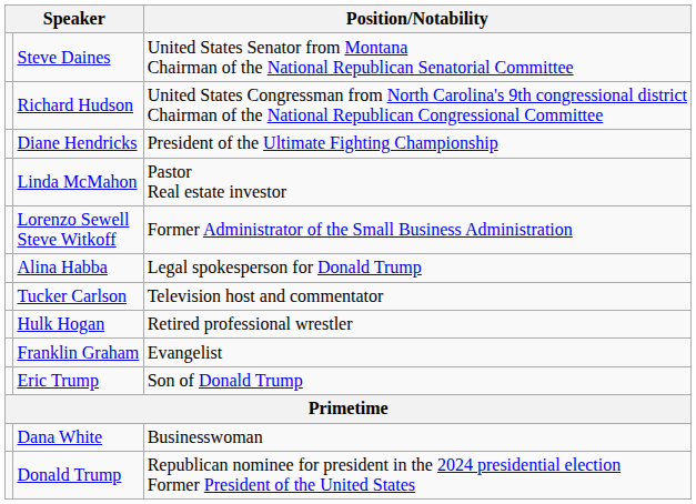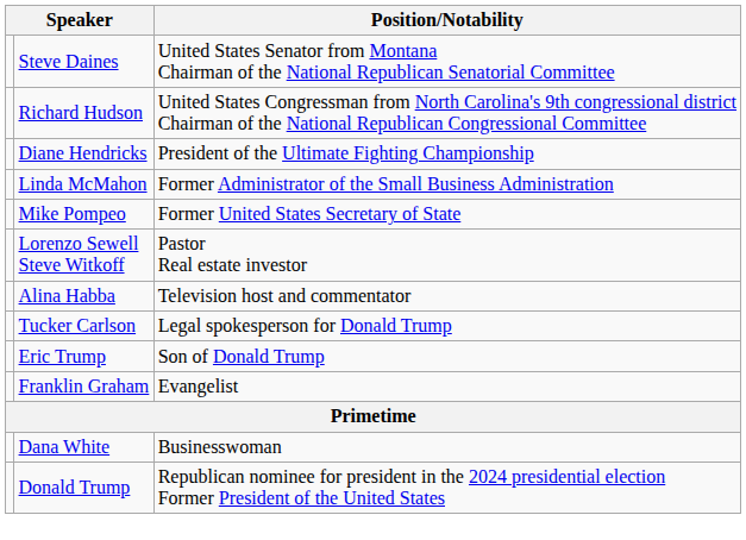Linda McMahon | Position/Notability: Pastor Real estate investor -> Former Administrator of the Small Business Administration
+ row: Mike Pompeo | Former United States Secretary of State
Lorenzo Sewell Steve Witkoff | Position/Notability: Former Administrator of the Small Business Administration -> Pastor Real estate investor
Alina Habba | Position/Notability: Legal spokesperson for Donald Trump -> Television host and commentator
Tucker Carlson | Position/Notability: Television host and commentator -> Legal spokesperson for Donald Trump
- row: Hulk Hogan | Retired professional wrestler
rows swapped: Franklin Graham <-> Eric Trump
